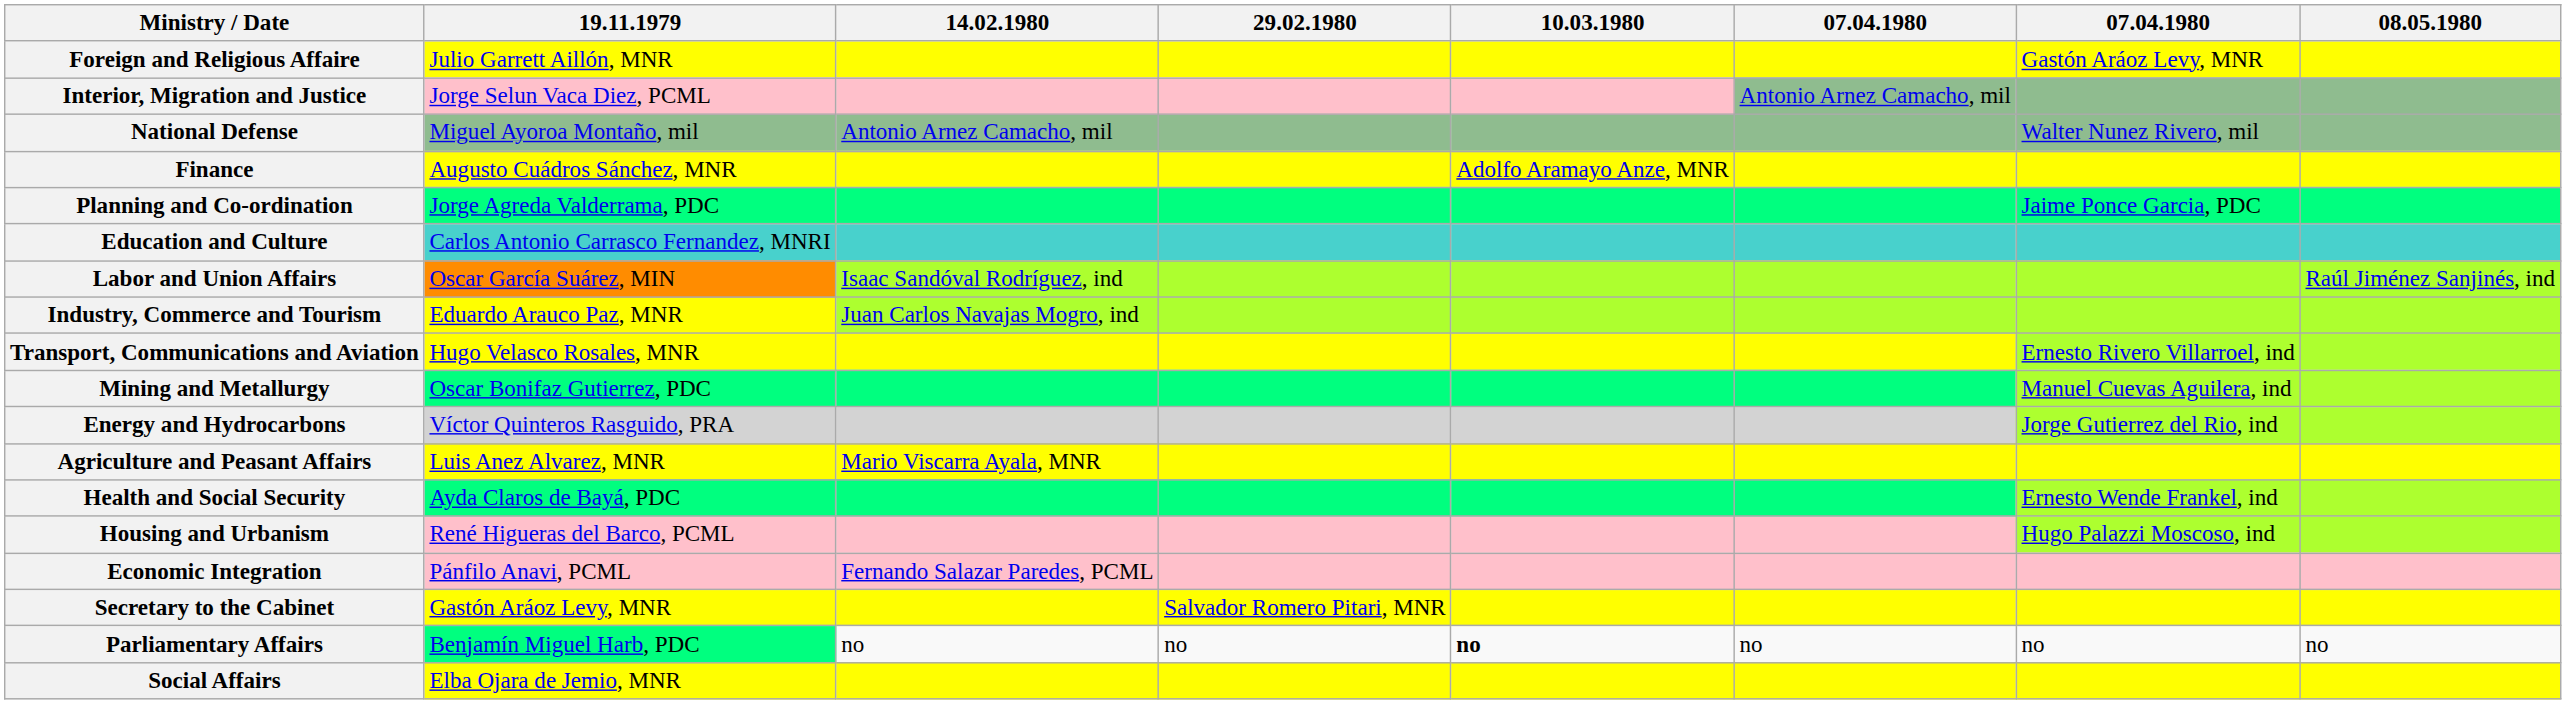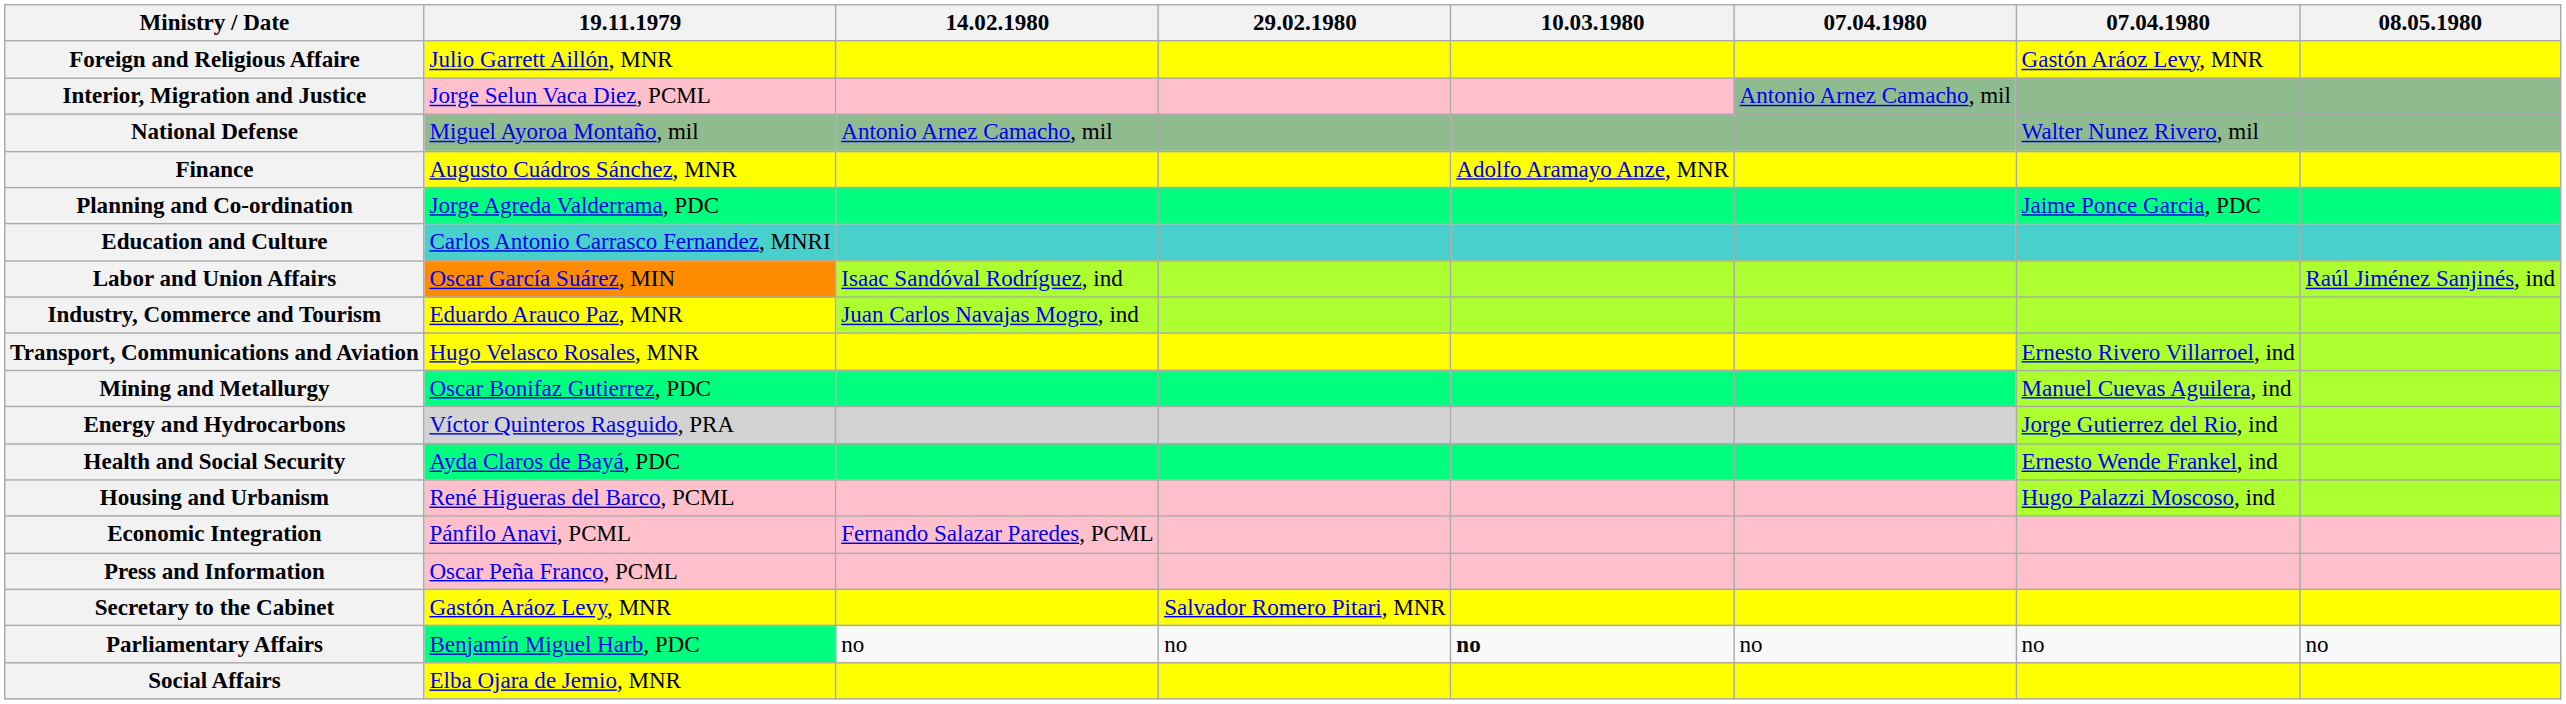- row: Agriculture and Peasant Affairs | Luis Anez Alvarez, MNR | Mario Viscarra Ayala, MNR
+ row: Press and Information | Oscar Peña Franco, PCML
